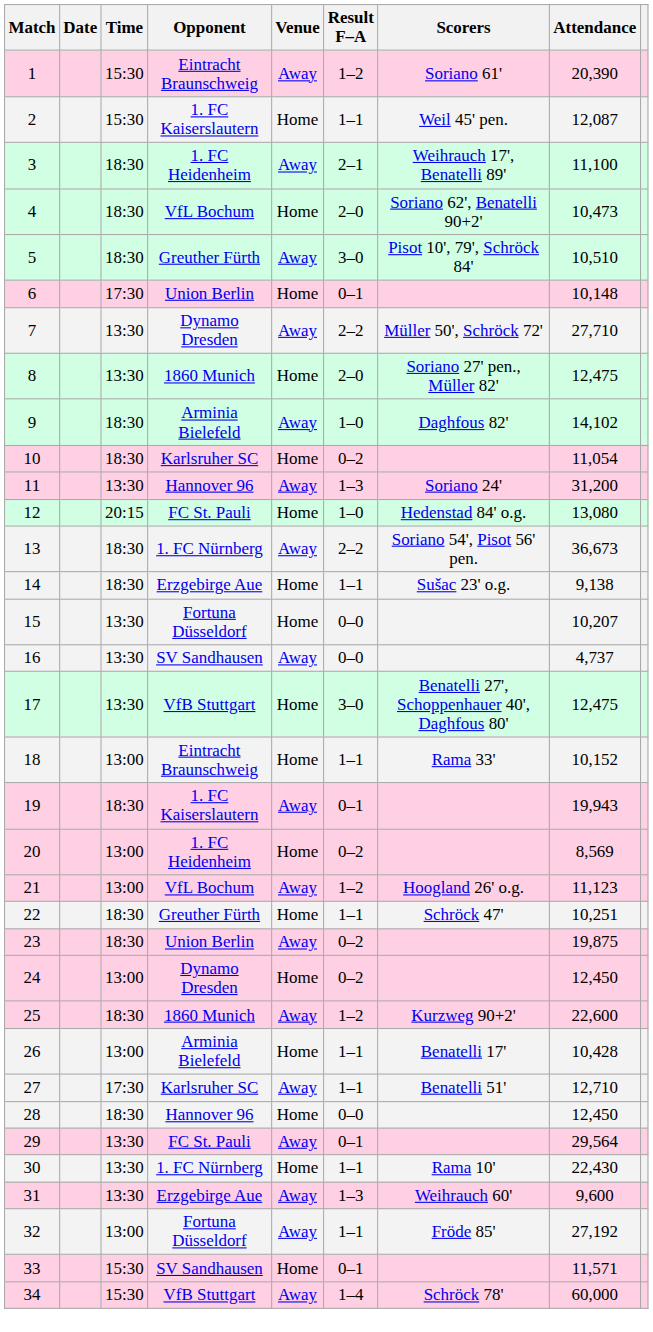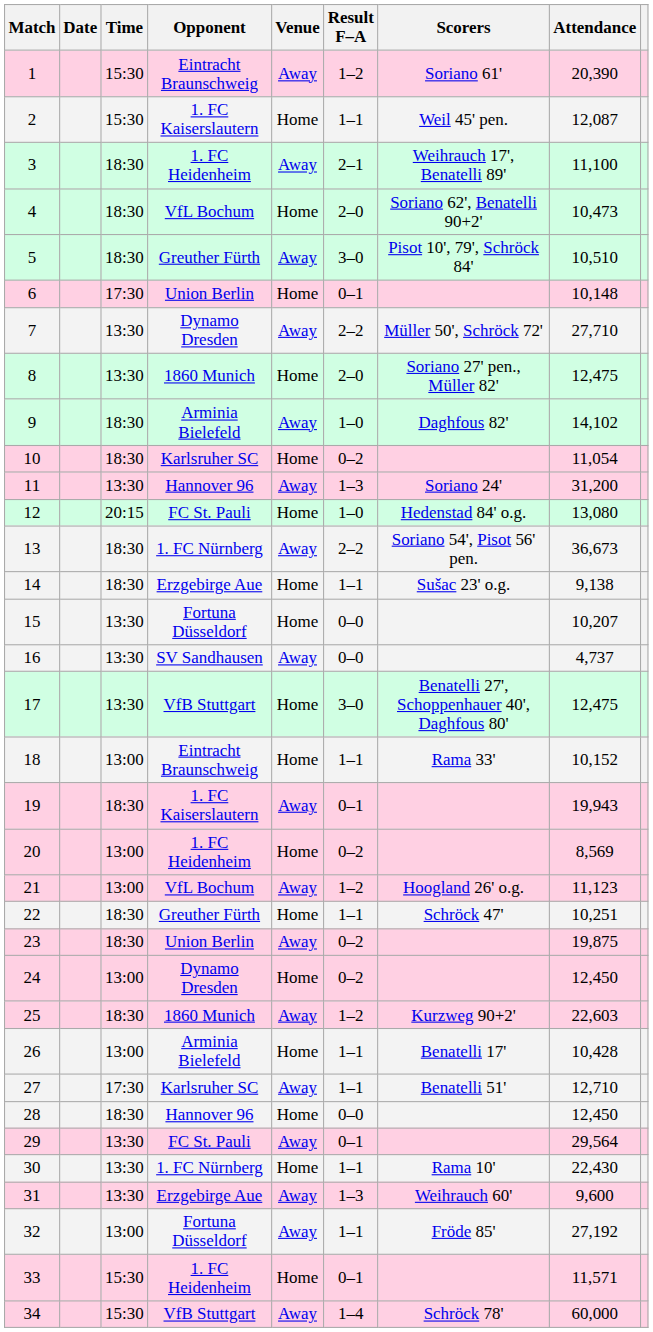25 | Attendance: 22,600 -> 22,603
33 | Opponent: SV Sandhausen -> 1. FC Heidenheim
